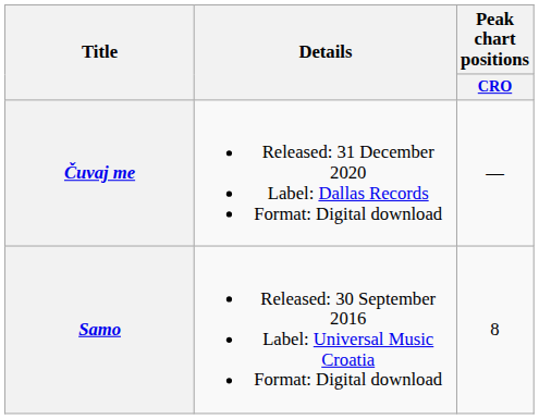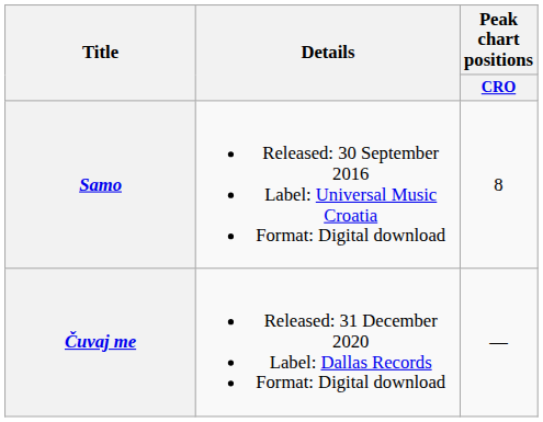rows swapped: Samo <-> Čuvaj me
